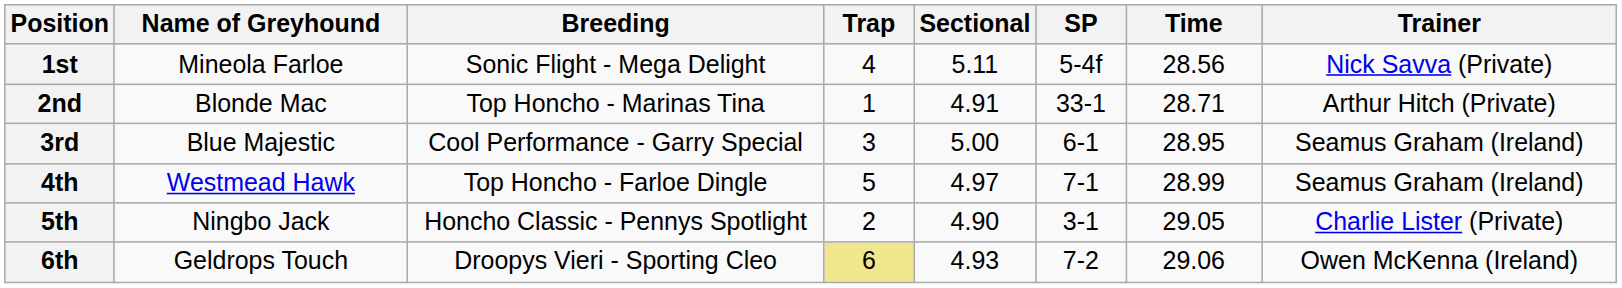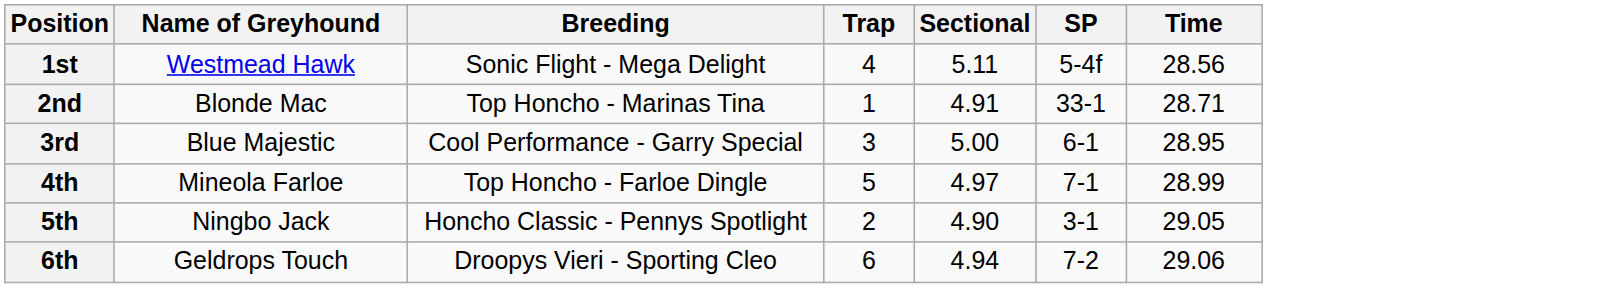- column: Trainer | Nick Savva (Private) | Arthur Hitch (Private) | Seamus Graham (Ireland) | Seamus Graham (Ireland) | Charlie Lister (Private) | Owen McKenna (Ireland)
1st | Name of Greyhound: Mineola Farloe -> Westmead Hawk
4th | Name of Greyhound: Westmead Hawk -> Mineola Farloe
6th | Trap: khaki background -> no background
6th | Sectional: 4.93 -> 4.94
